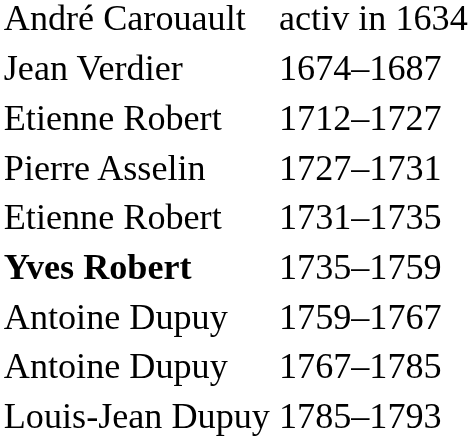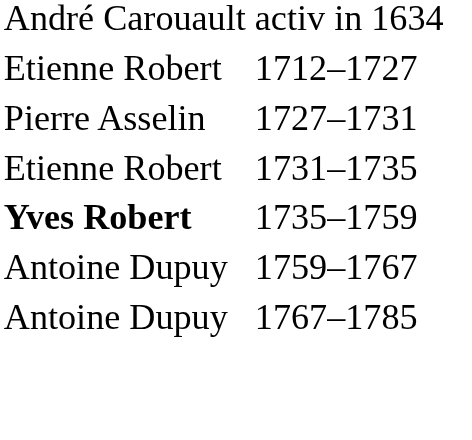- row: Jean Verdier | 1674–1687
- row: Louis-Jean Dupuy | 1785–1793
